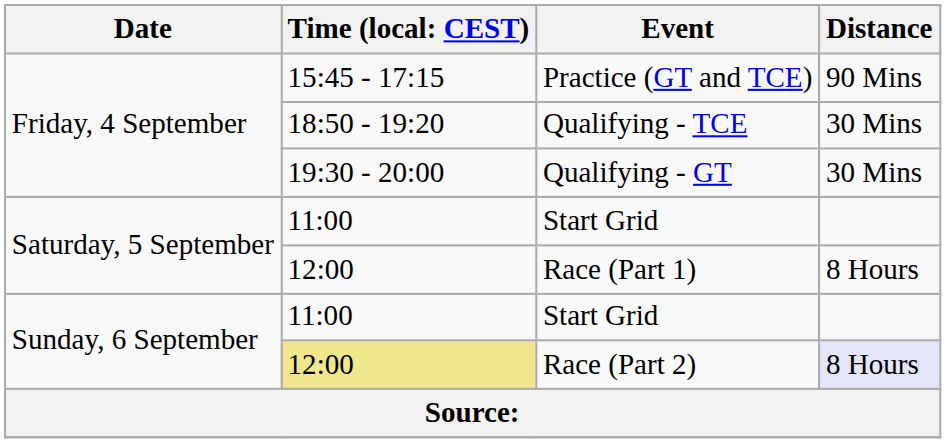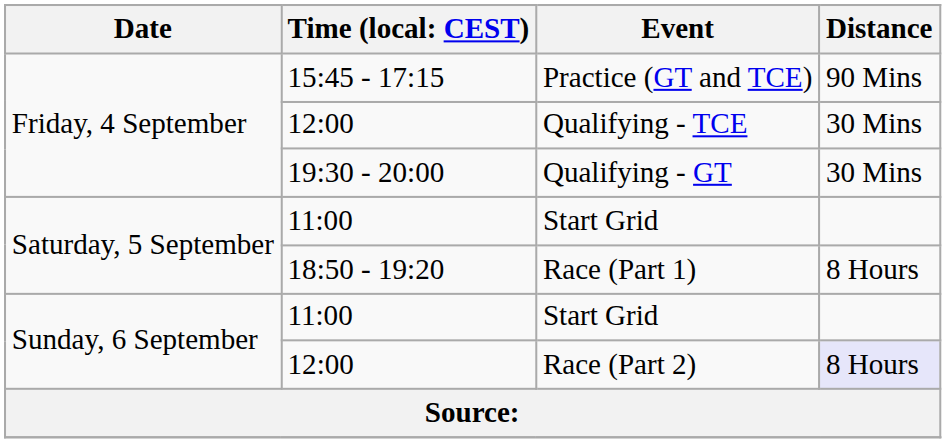Qualifying - TCE | column 2: 18:50 - 19:20 -> 12:00
Race (Part 1) | column 2: 12:00 -> 18:50 - 19:20
Race (Part 2) | column 2: khaki background -> no background
